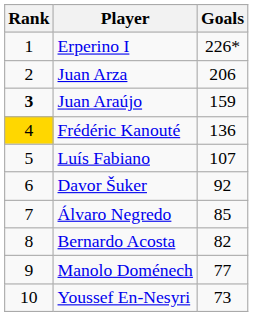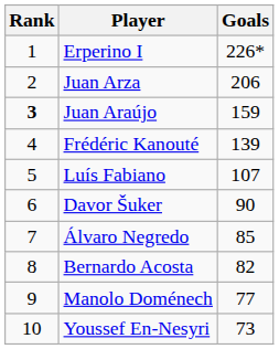Frédéric Kanouté | Rank: gold background -> no background
Frédéric Kanouté | Goals: 136 -> 139
Davor Šuker | Goals: 92 -> 90
